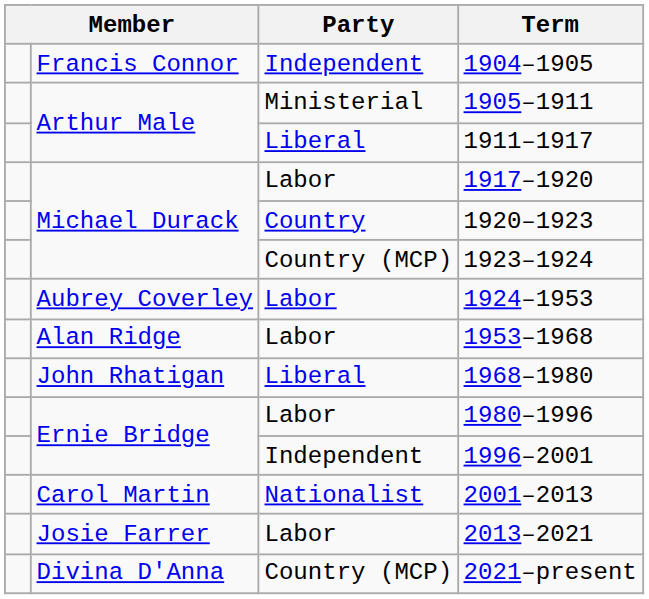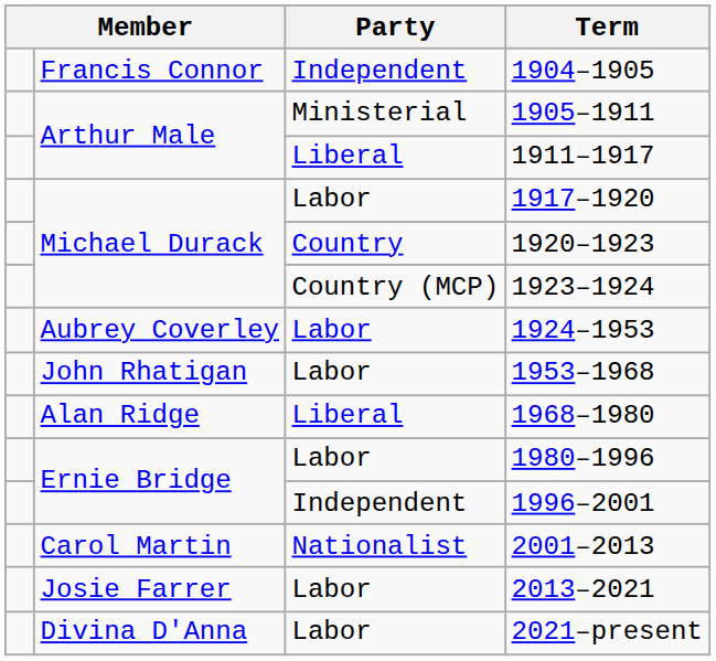1953–1968 | column 2: Alan Ridge -> John Rhatigan
1968–1980 | column 2: John Rhatigan -> Alan Ridge
2021–present | Party: Country (MCP) -> Labor
